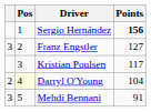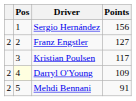Sergio Hernández | Points: bold -> normal
Franz Engstler | column 1: 3 -> 2
Darryl O'Young | Points: 104 -> 109
Mehdi Bennani | column 1: 3 -> 2
